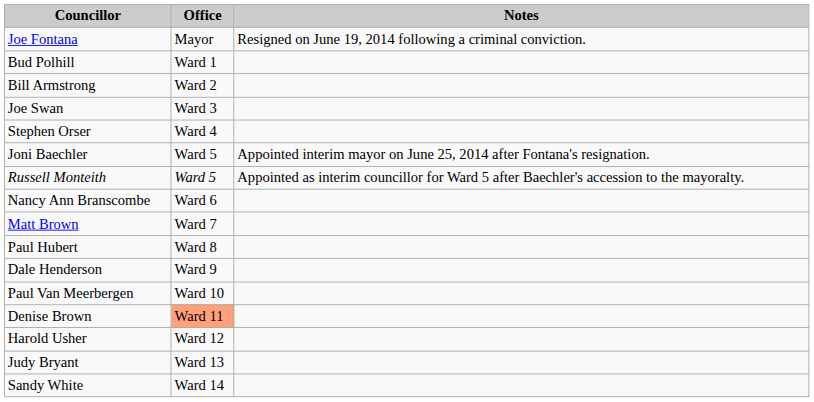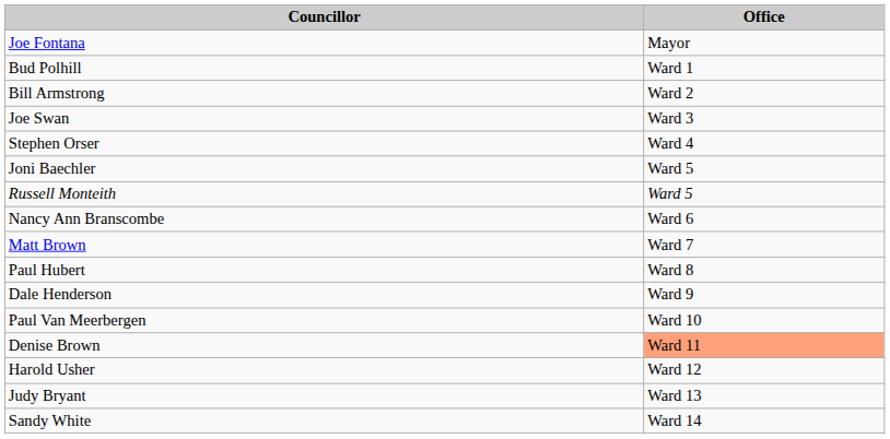- column: Notes | Resigned on June 19, 2014 following a criminal conviction. | Appointed interim mayor on June 25, 2014 after Fontana's resignation. | Appointed as interim councillor for Ward 5 after Baechler's accession to the mayoralty.
